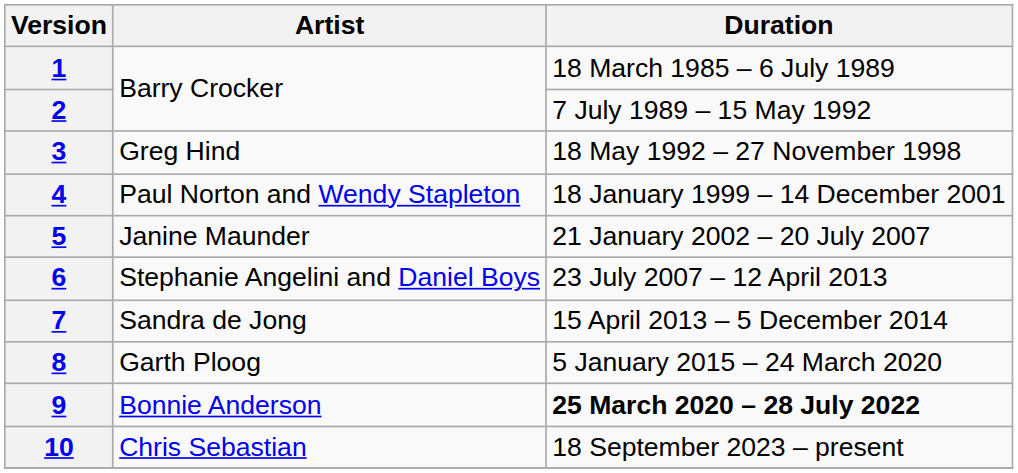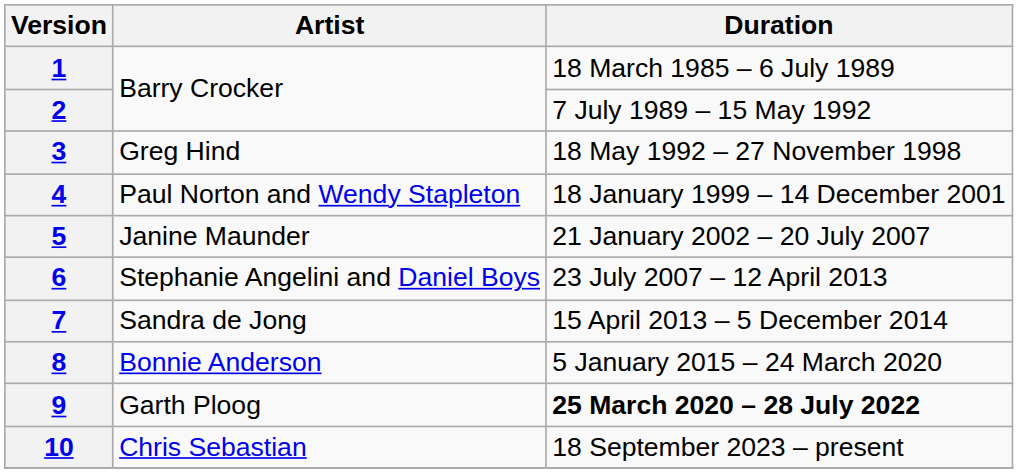8 | Artist: Garth Ploog -> Bonnie Anderson
9 | Artist: Bonnie Anderson -> Garth Ploog
